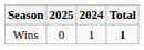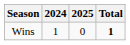columns swapped: 2024 <-> 2025
